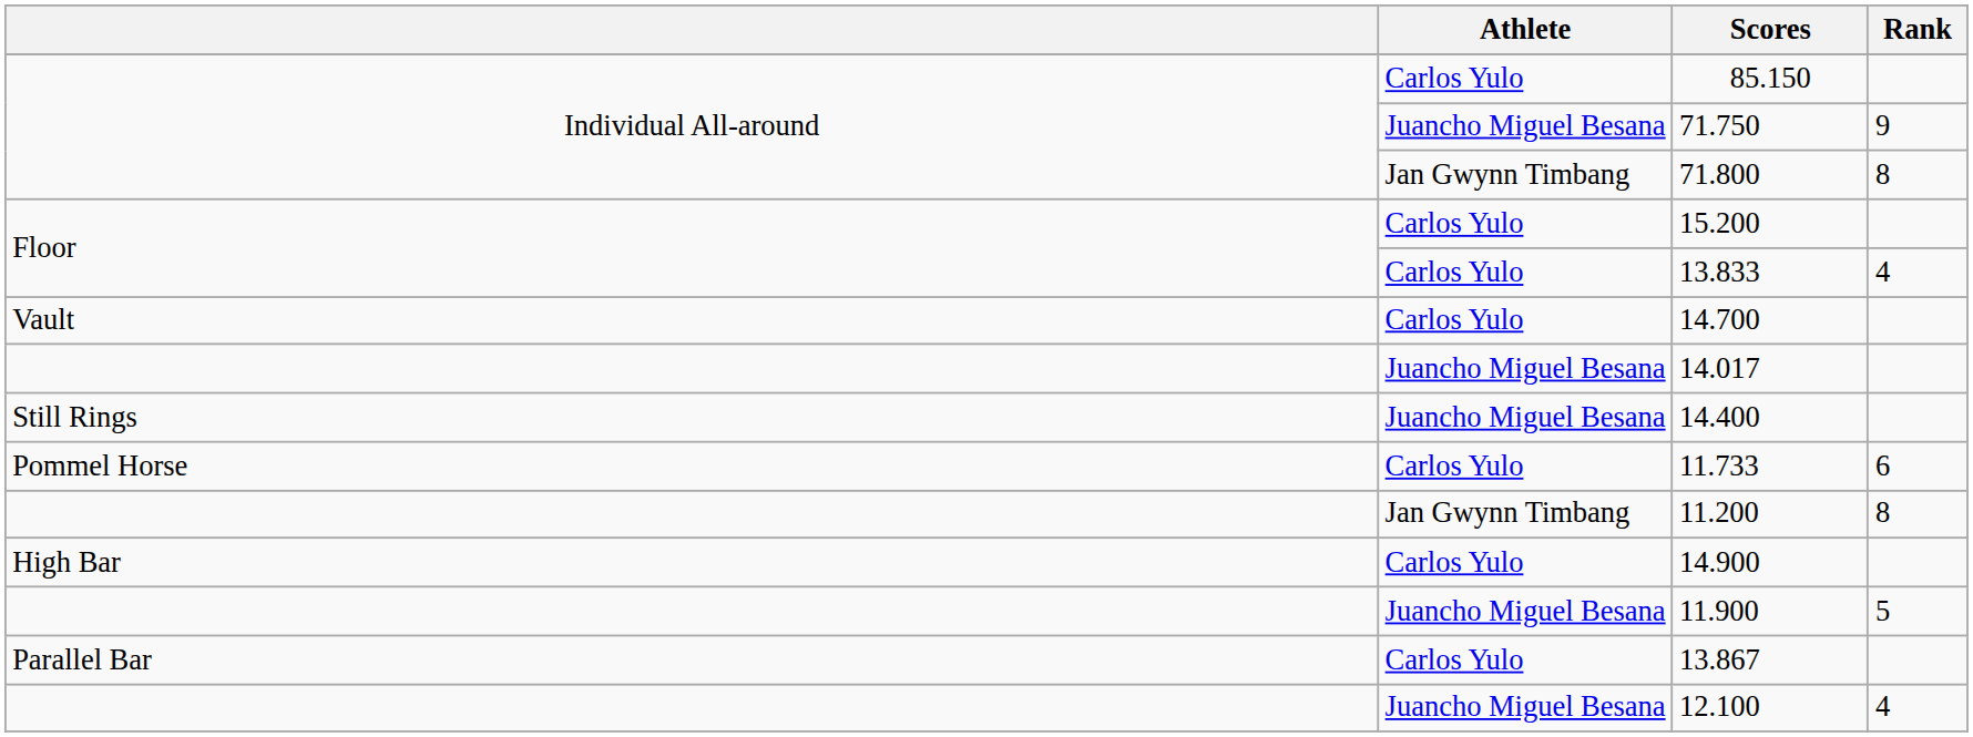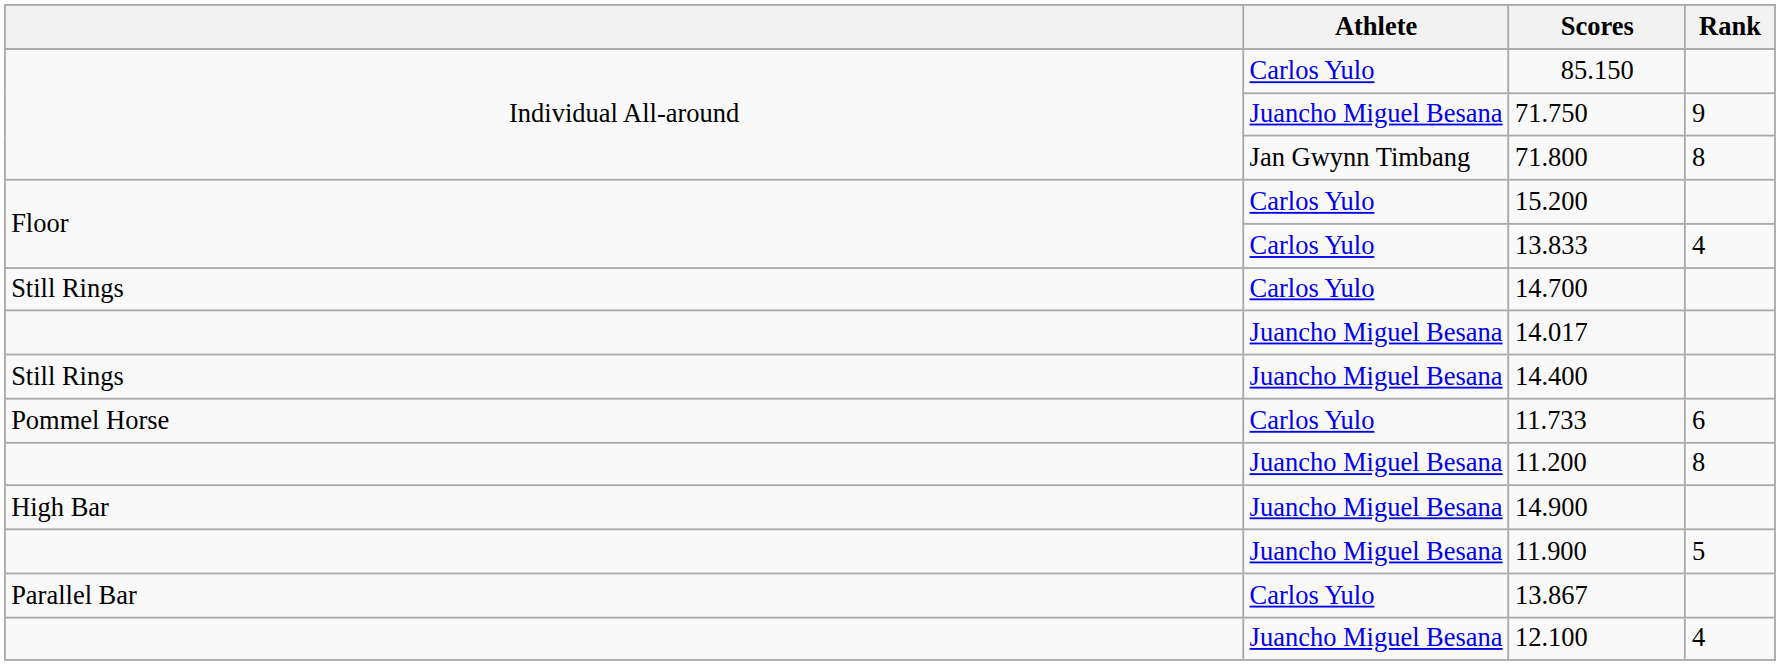14.700 | column 1: Vault -> Still Rings
11.200 | Athlete: Jan Gwynn Timbang -> Juancho Miguel Besana
14.900 | Athlete: Carlos Yulo -> Juancho Miguel Besana
